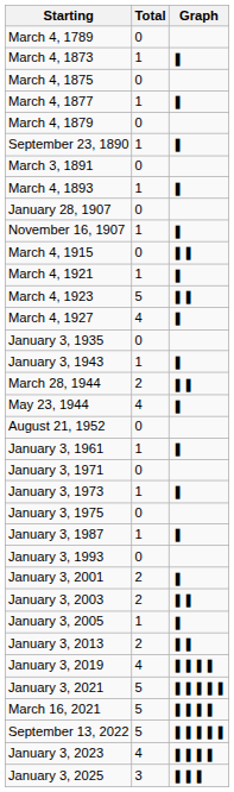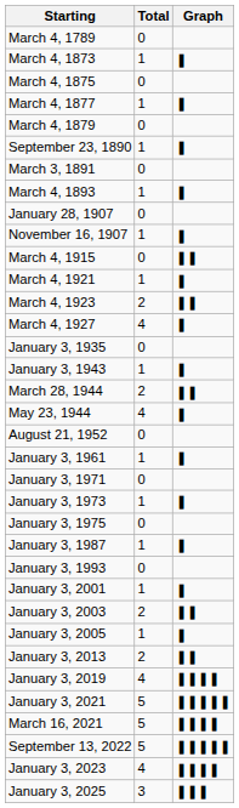March 4, 1923 | Total: 5 -> 2
January 3, 2001 | Total: 2 -> 1
